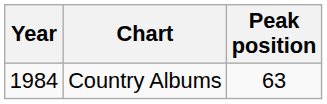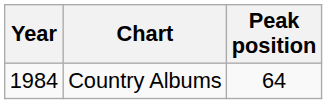Country Albums | Peak position: 63 -> 64
